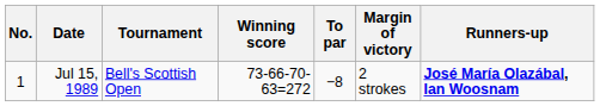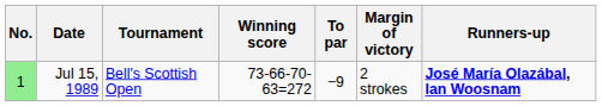Jul 15, 1989 | No.: no background -> lightgreen background
Jul 15, 1989 | To par: −8 -> −9
